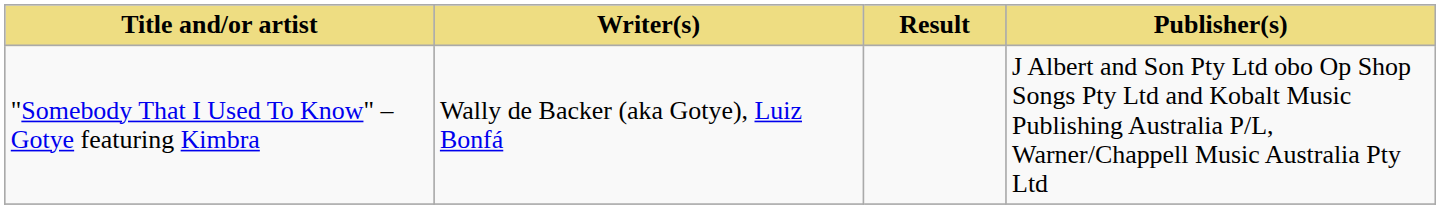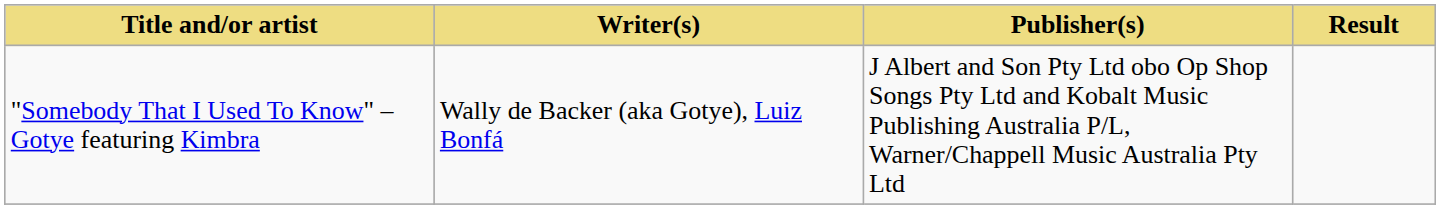columns swapped: Publisher(s) <-> Result
